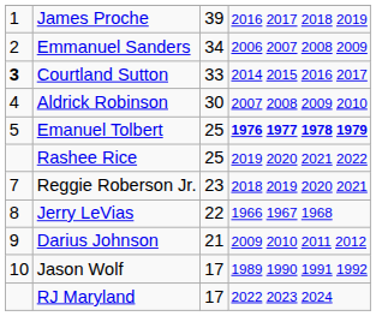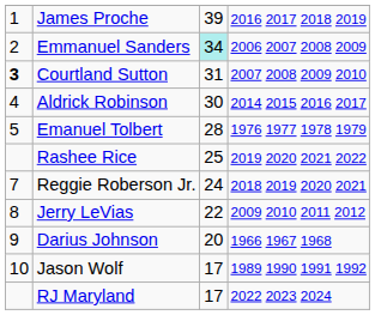Emmanuel Sanders | column 3: no background -> paleturquoise background
Courtland Sutton | column 3: 33 -> 31
Courtland Sutton | column 4: 2014 2015 2016 2017 -> 2007 2008 2009 2010
Aldrick Robinson | column 4: 2007 2008 2009 2010 -> 2014 2015 2016 2017
Emanuel Tolbert | column 3: 25 -> 28
Emanuel Tolbert | column 4: bold -> normal
Reggie Roberson Jr. | column 3: 23 -> 24
Jerry LeVias | column 4: 1966 1967 1968 -> 2009 2010 2011 2012
Darius Johnson | column 3: 21 -> 20
Darius Johnson | column 4: 2009 2010 2011 2012 -> 1966 1967 1968
